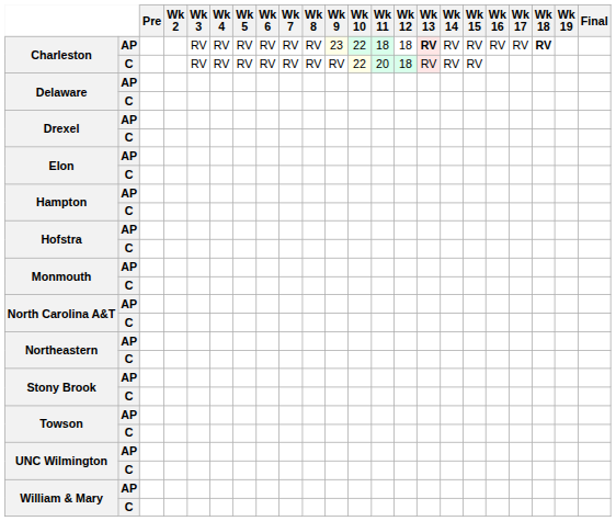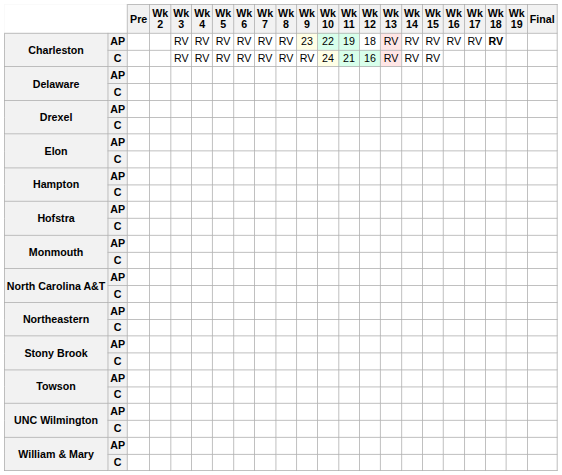Charleston / AP | Wk 11: 18 -> 19
Charleston / AP | Wk 13: bold -> normal
Charleston / C | Wk 10: 22 -> 24
Charleston / C | Wk 11: 20 -> 21
Charleston / C | Wk 12: 18 -> 16
